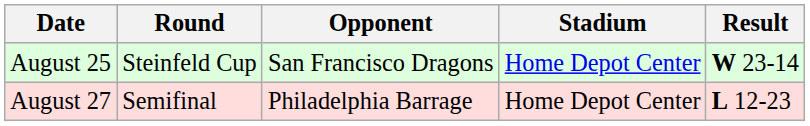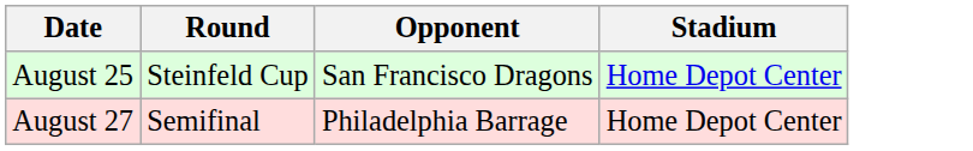- column: Result | W 23-14 | L 12-23
